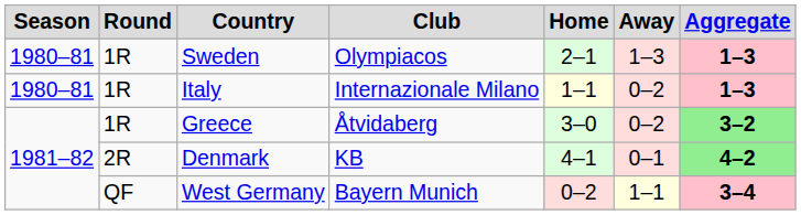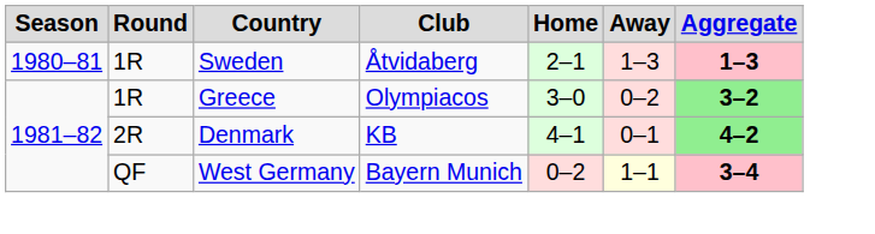Sweden | Club: Olympiacos -> Åtvidaberg
- row: 1980–81 | 1R | Italy | Internazionale Milano | 1–1 | 0–2 | 1–3
Greece | Club: Åtvidaberg -> Olympiacos
